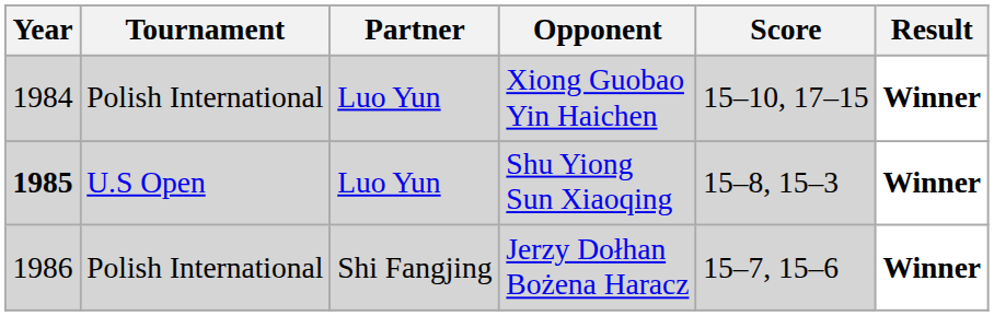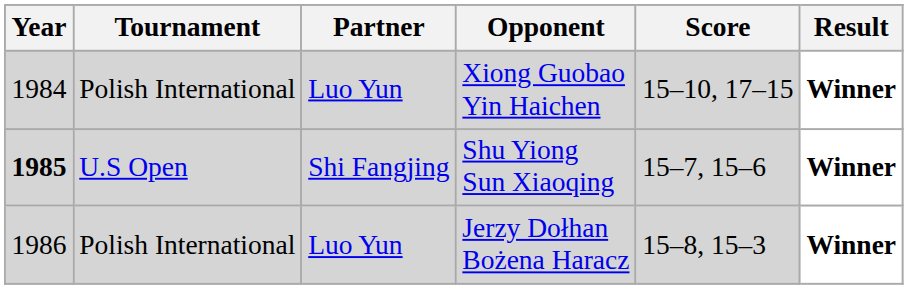Shu Yiong Sun Xiaoqing | Partner: Luo Yun -> Shi Fangjing
Shu Yiong Sun Xiaoqing | Score: 15–8, 15–3 -> 15–7, 15–6
Jerzy Dołhan Bożena Haracz | Partner: Shi Fangjing -> Luo Yun
Jerzy Dołhan Bożena Haracz | Score: 15–7, 15–6 -> 15–8, 15–3
